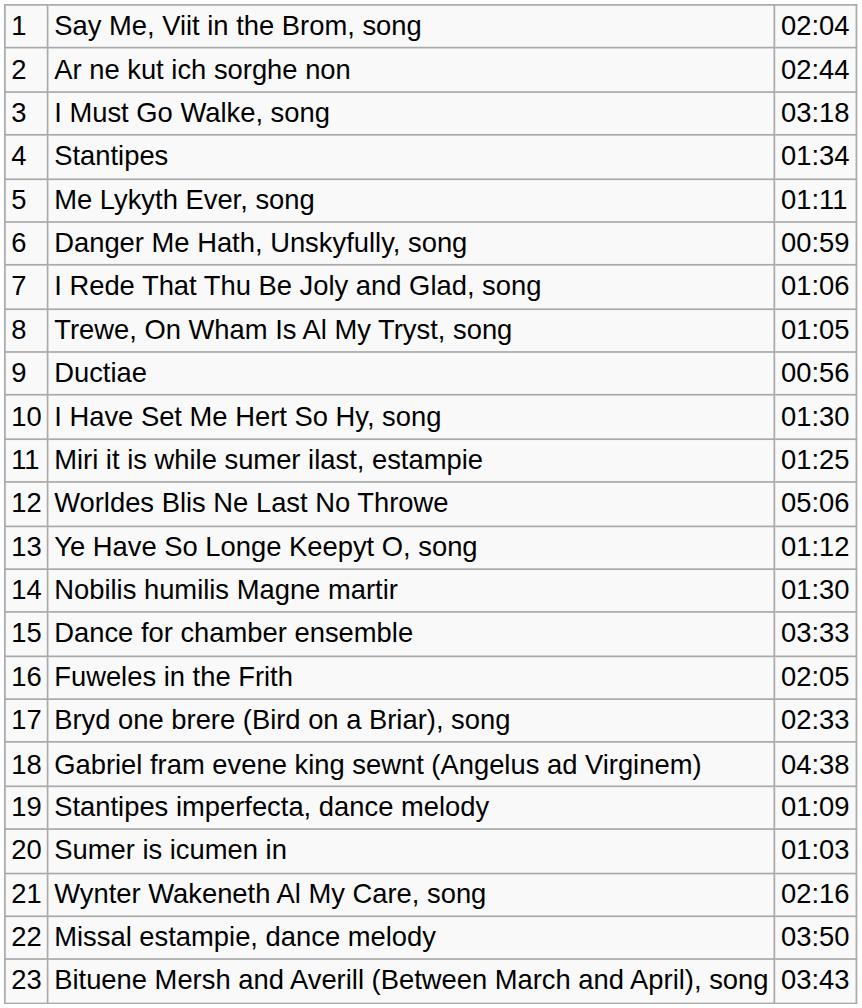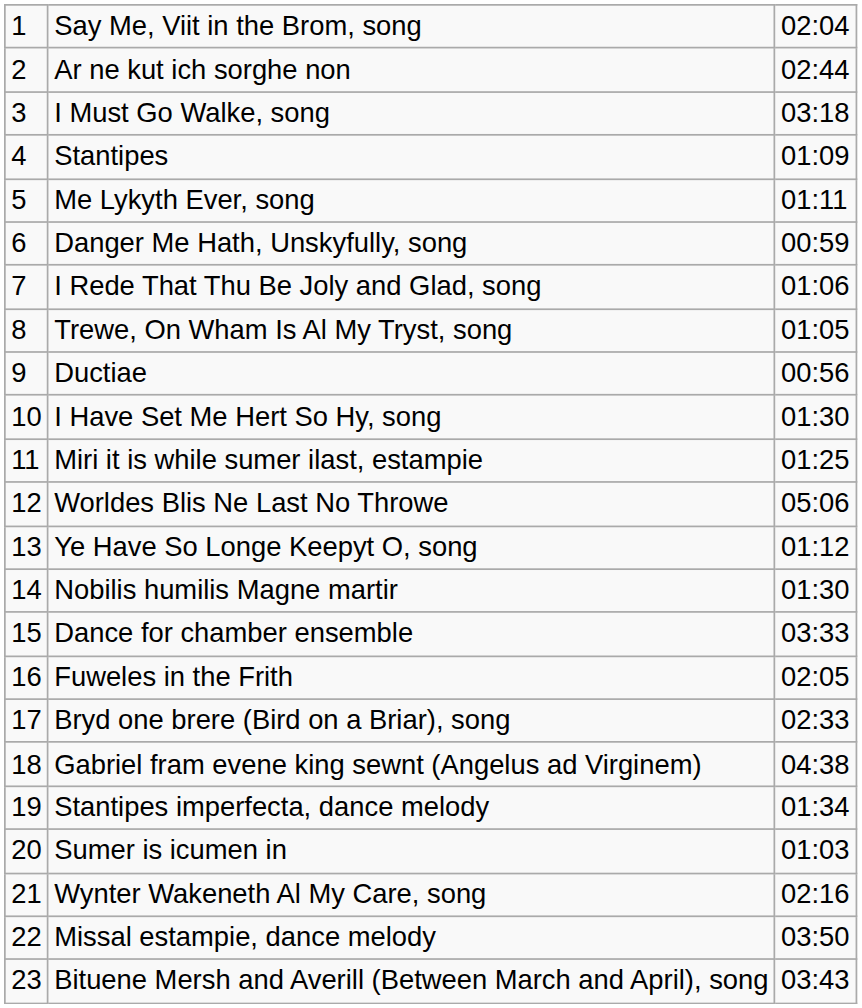Stantipes | column 3: 01:34 -> 01:09
Stantipes imperfecta, dance melody | column 3: 01:09 -> 01:34
